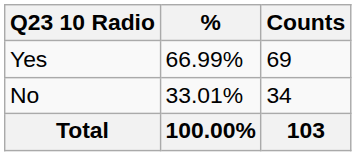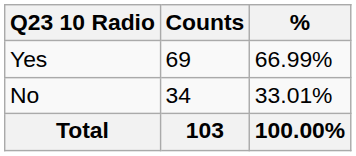columns swapped: Counts <-> %
